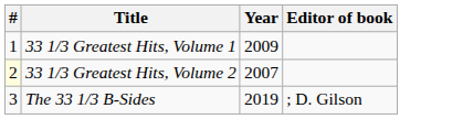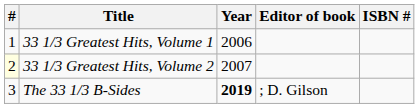+ column: ISBN #
33 1/3 Greatest Hits, Volume 1 | Year: 2009 -> 2006
The 33 1/3 B-Sides | Year: normal -> bold
